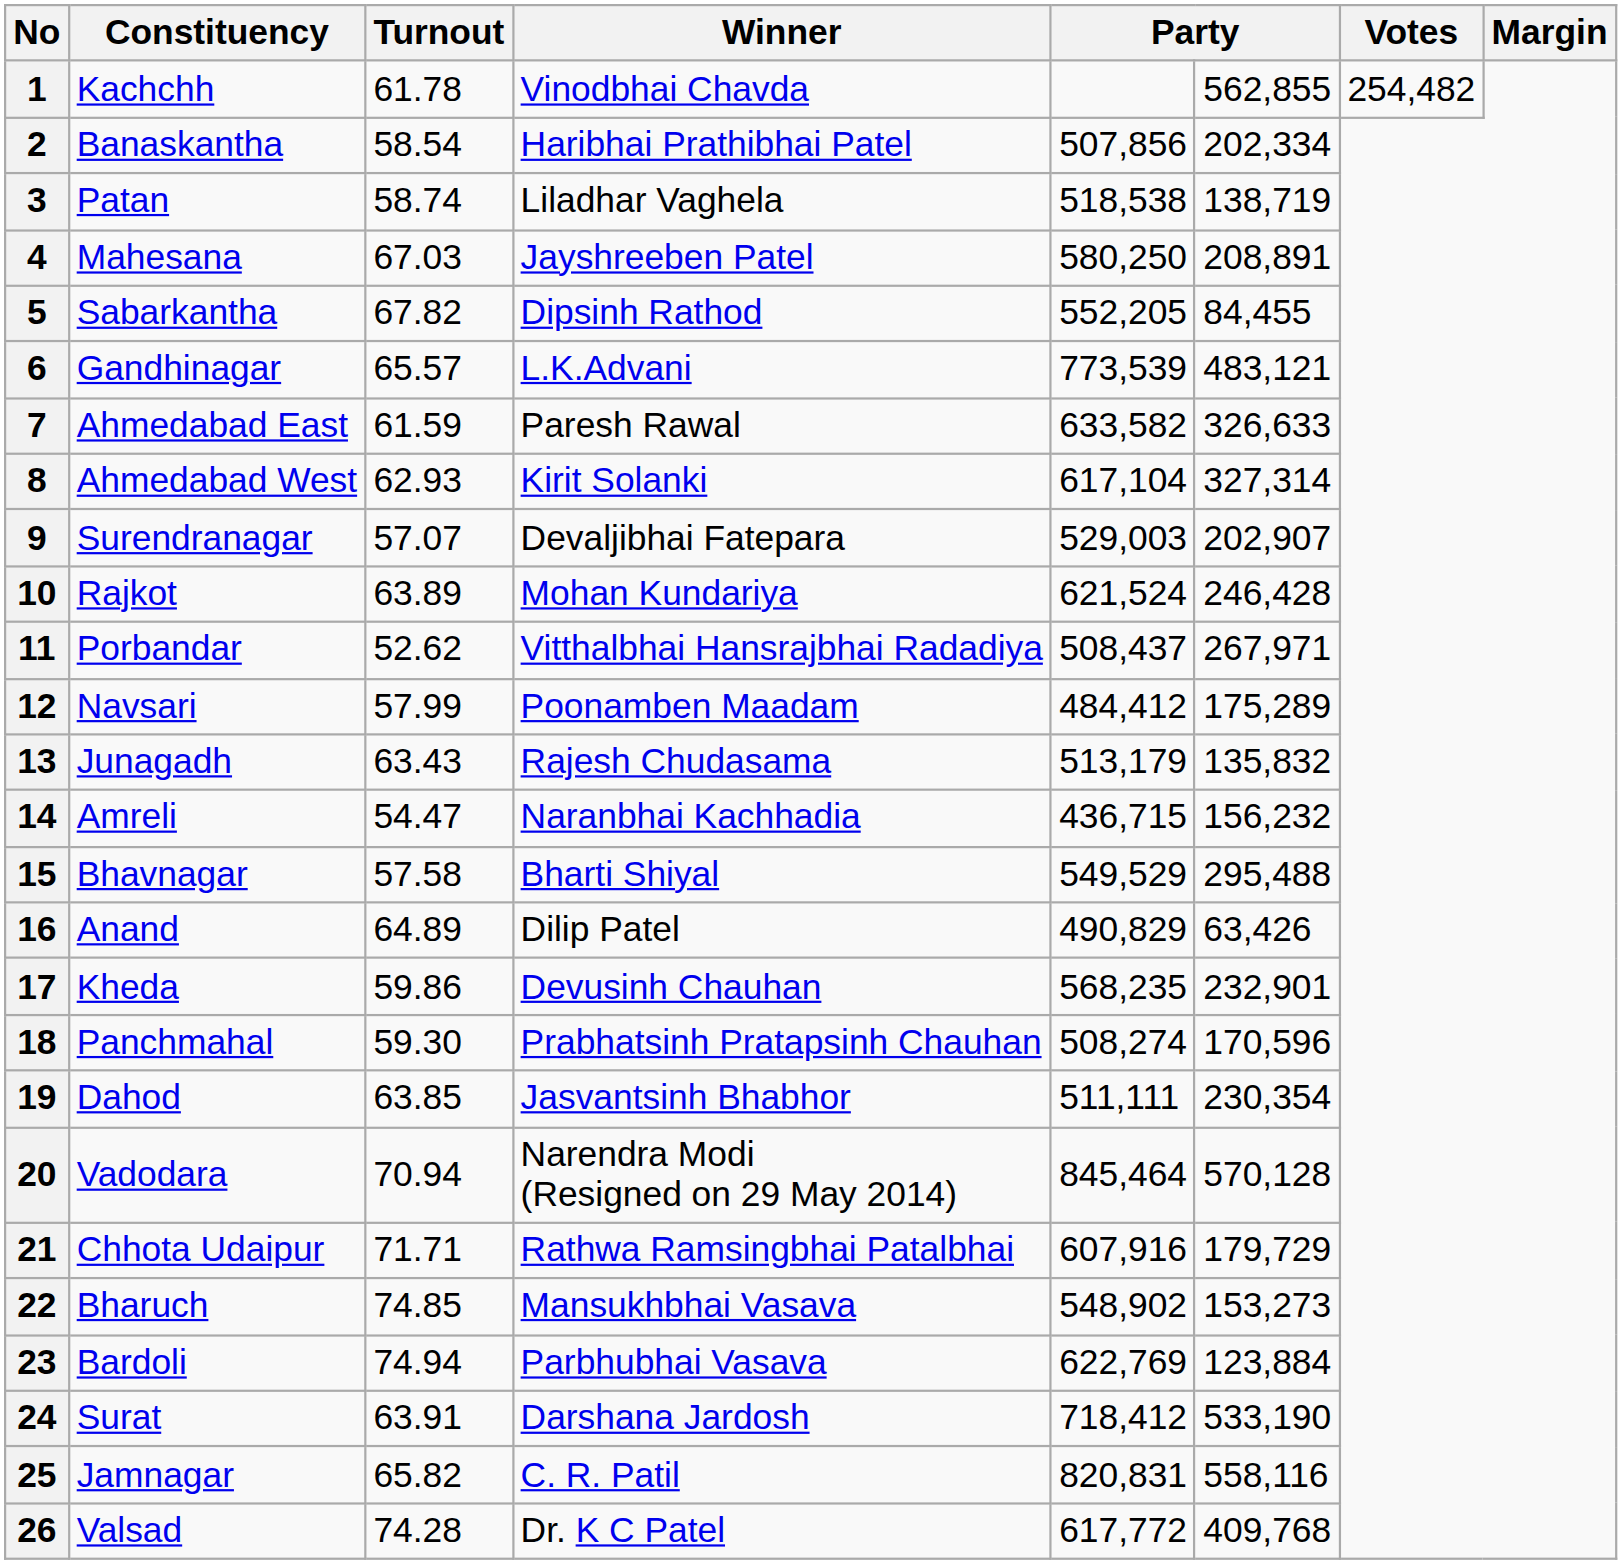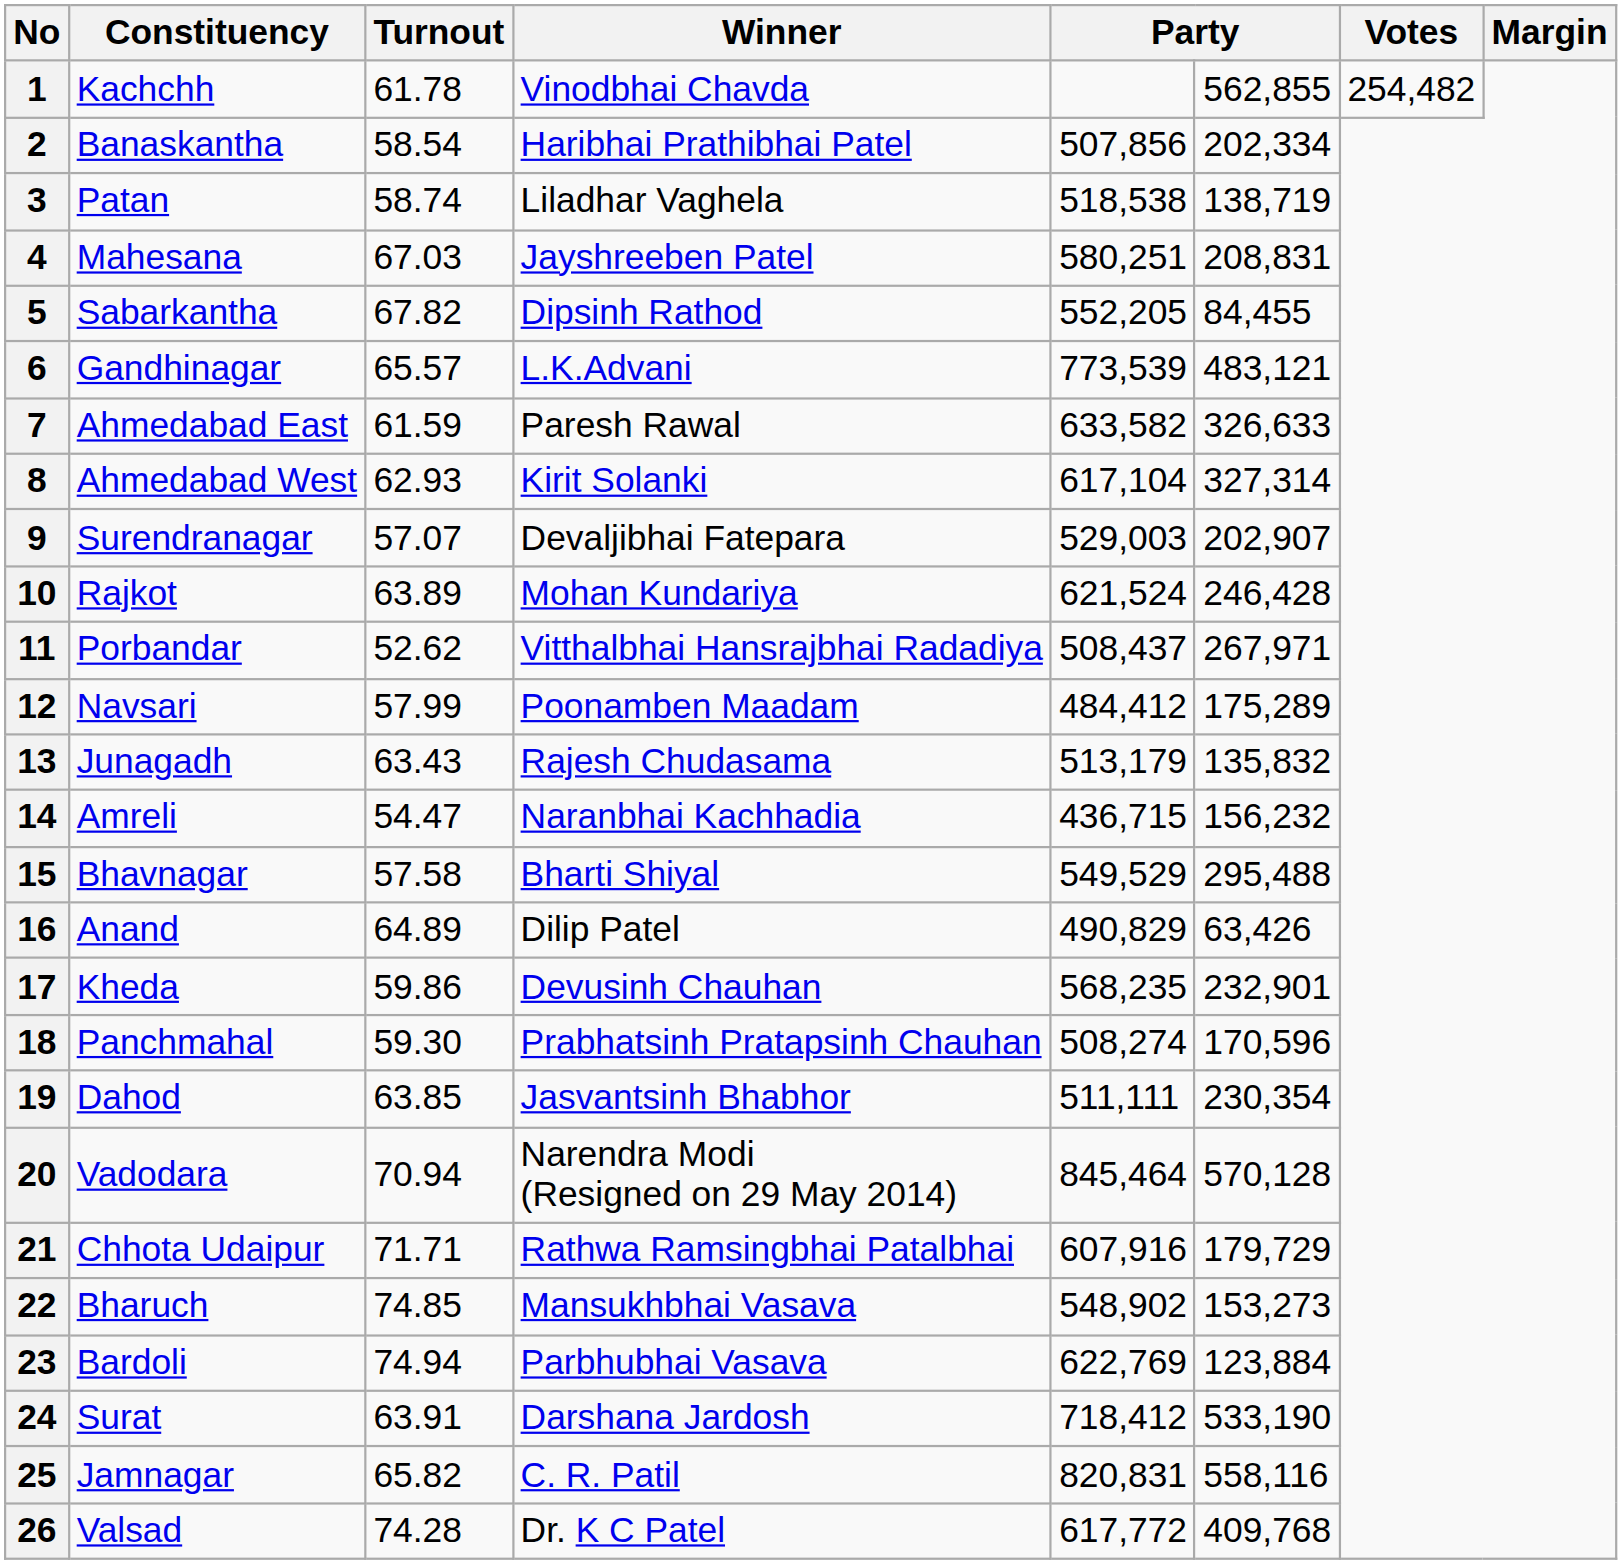4 | column 5: 580,250 -> 580,251
4 | column 6: 208,891 -> 208,831
